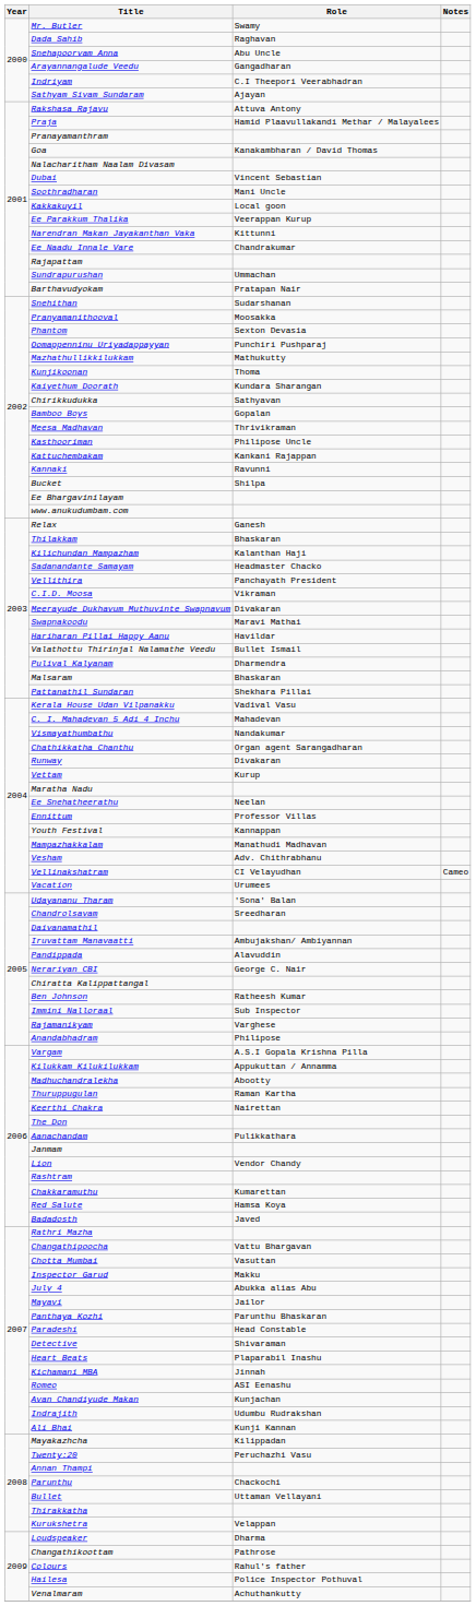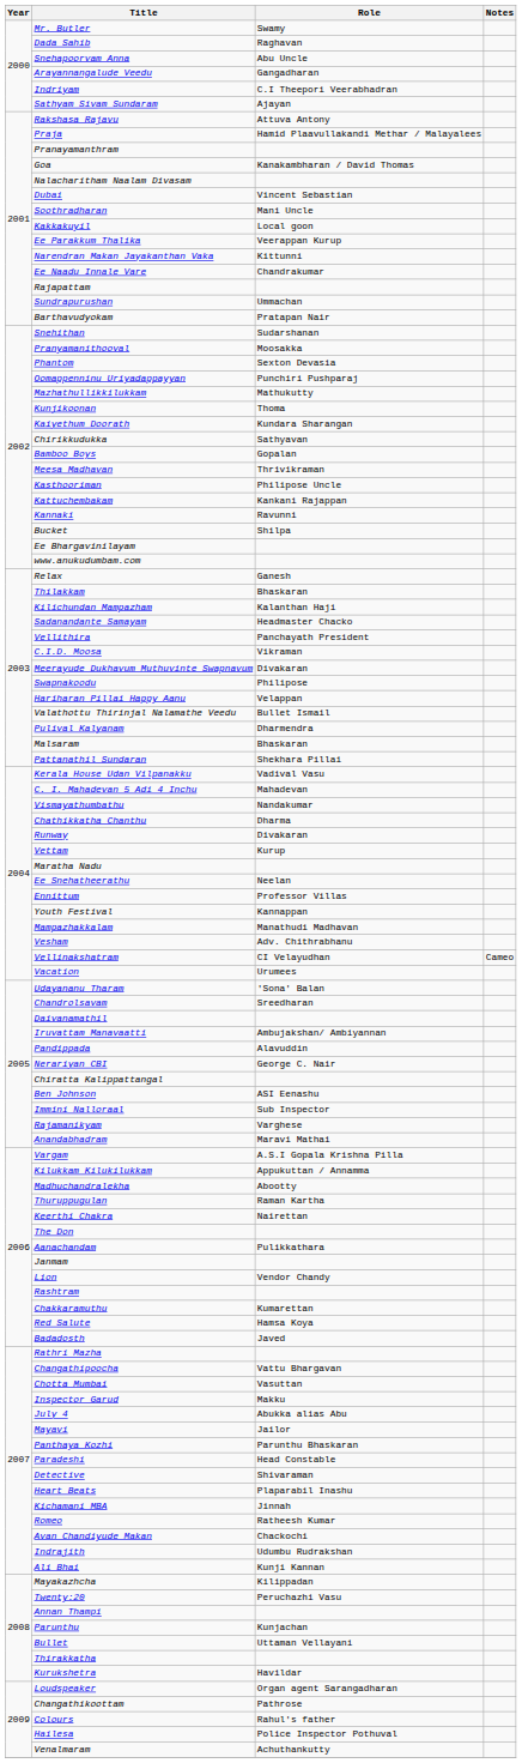Swapnakoodu | Role: Maravi Mathai -> Philipose
Hariharan Pillai Happy Aanu | Role: Havildar -> Velappan
Chathikkatha Chanthu | Role: Organ agent Sarangadharan -> Dharma
Ben Johnson | Role: Ratheesh Kumar -> ASI Eenashu
Anandabhadram | Role: Philipose -> Maravi Mathai
Romeo | Role: ASI Eenashu -> Ratheesh Kumar
Avan Chandiyude Makan | Role: Kunjachan -> Chackochi
Parunthu | Role: Chackochi -> Kunjachan
Kurukshetra | Role: Velappan -> Havildar
Loudspeaker | Role: Dharma -> Organ agent Sarangadharan
